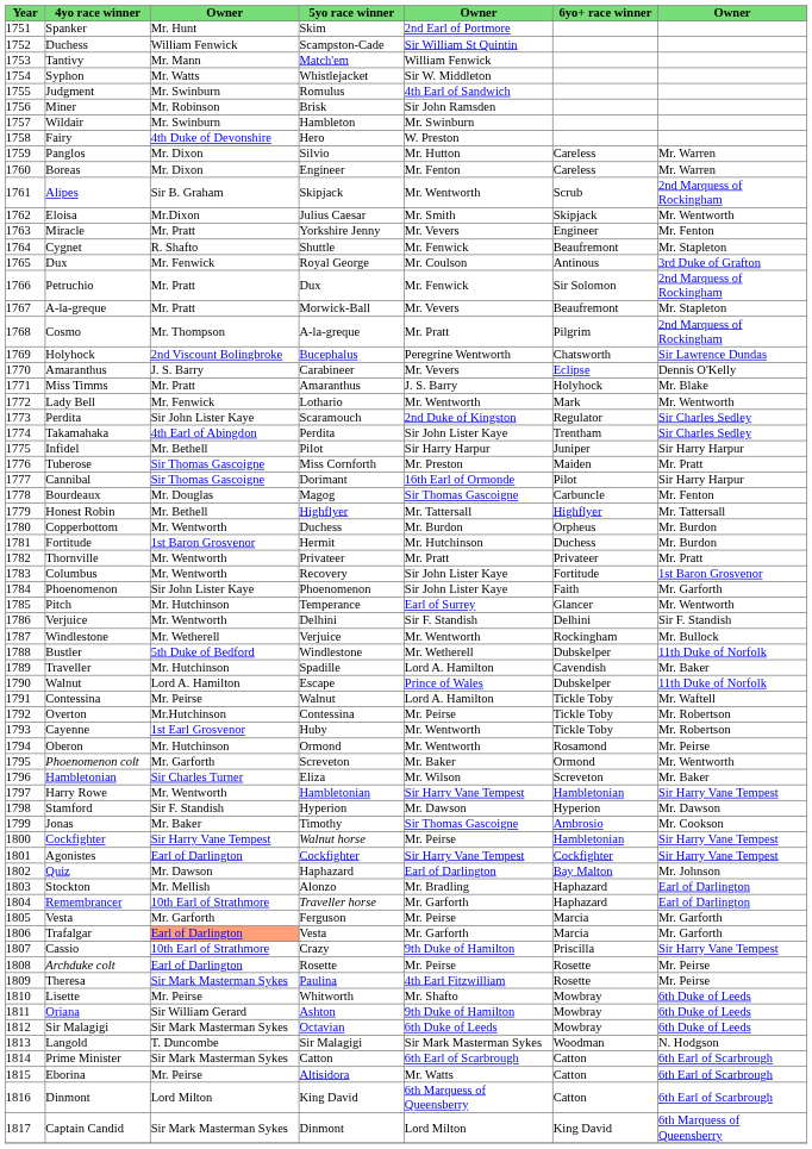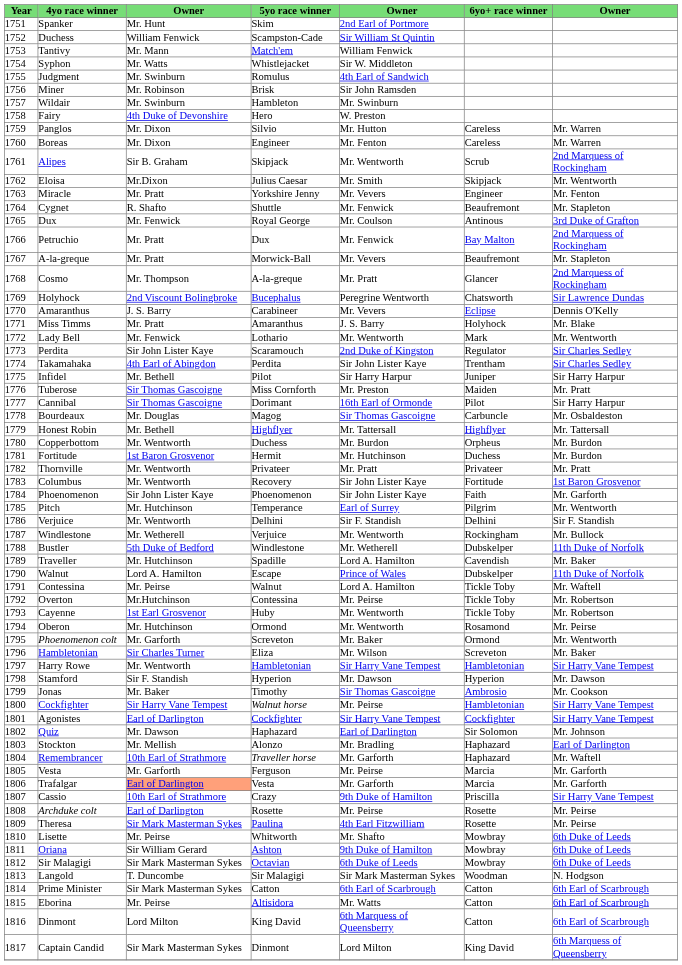Petruchio | 6yo+ race winner: Sir Solomon -> Bay Malton
Cosmo | 6yo+ race winner: Pilgrim -> Glancer
Bourdeaux | column 7: Mr. Fenton -> Mr. Osbaldeston
Pitch | 6yo+ race winner: Glancer -> Pilgrim
Quiz | 6yo+ race winner: Bay Malton -> Sir Solomon
Remembrancer | column 7: Earl of Darlington -> Mr. Waftell
